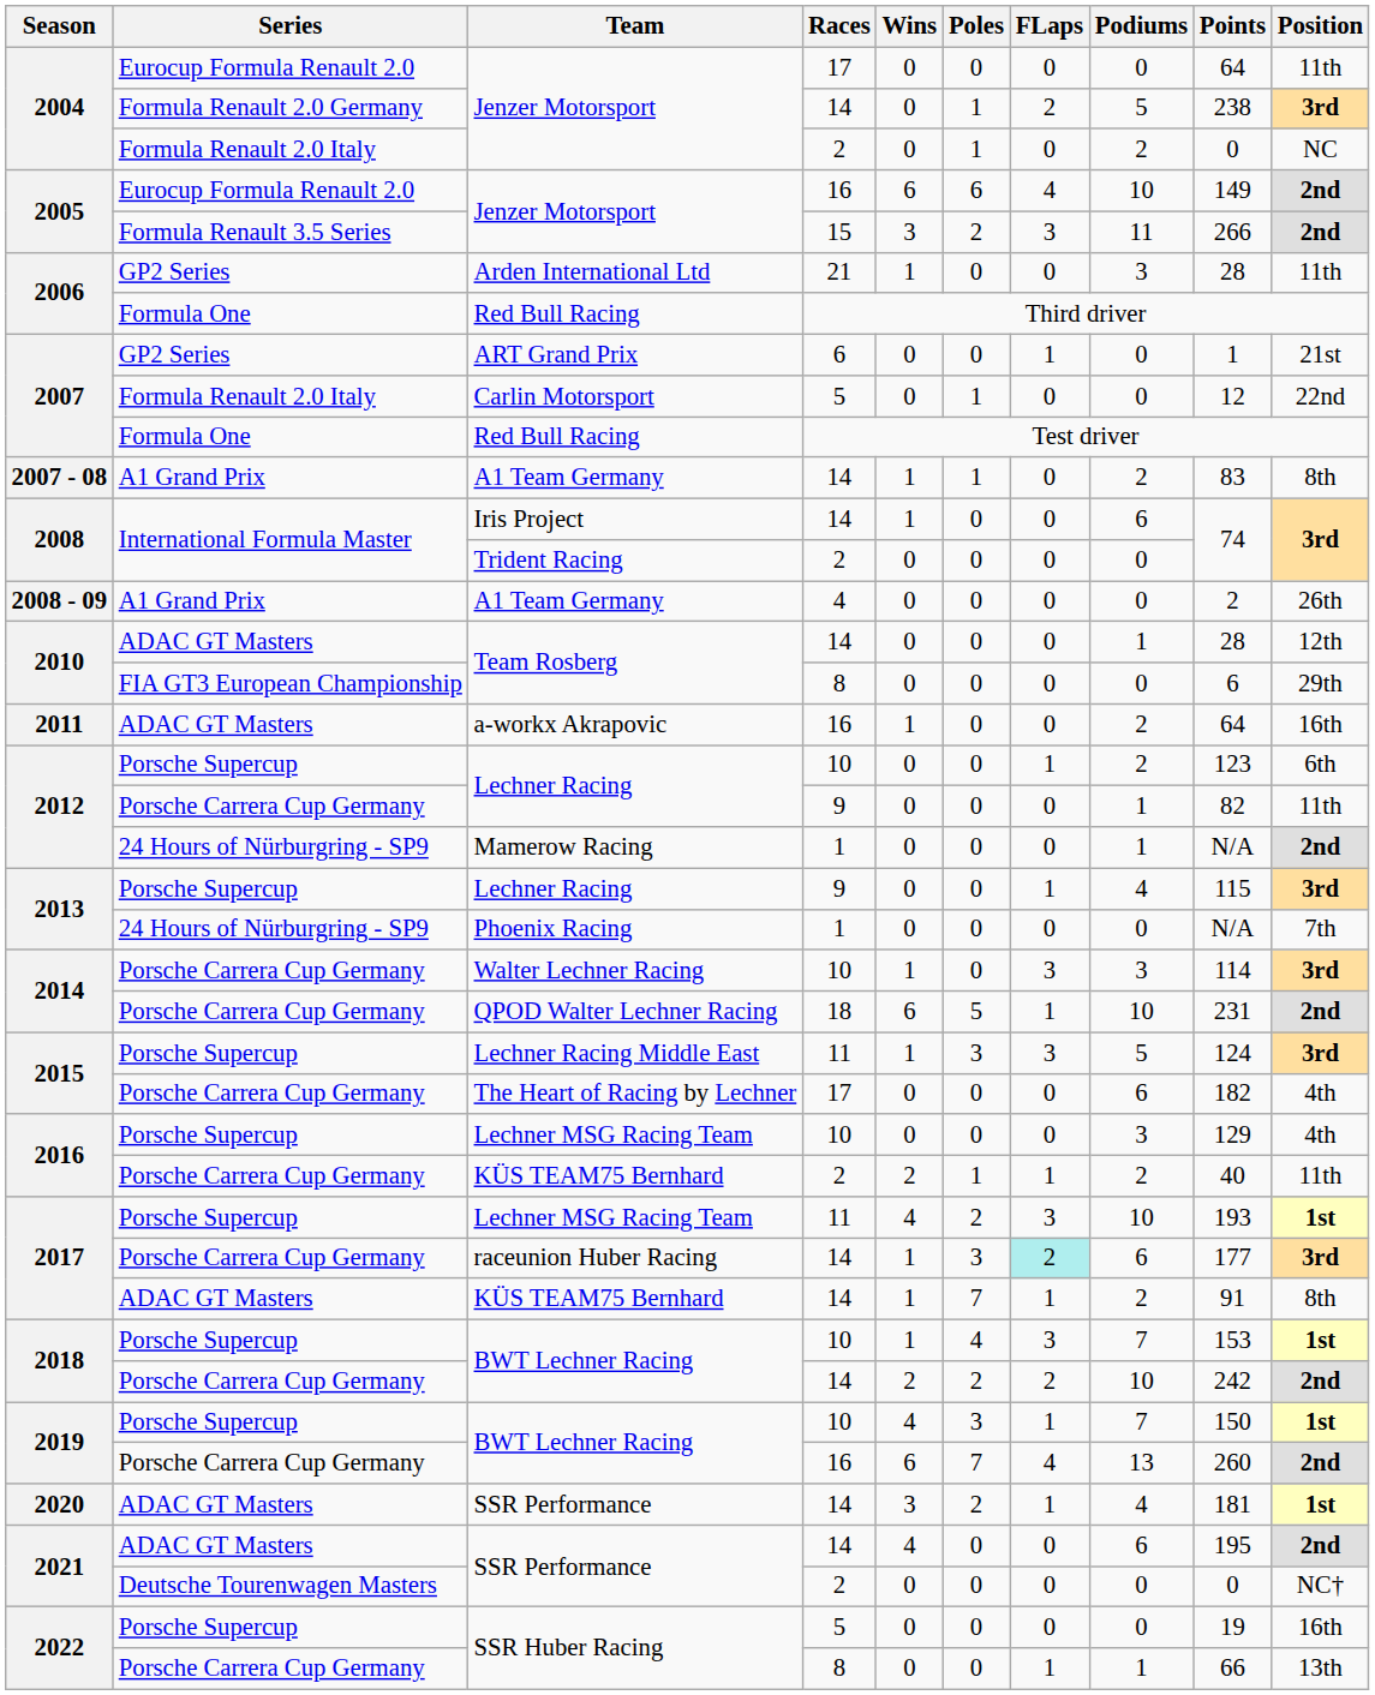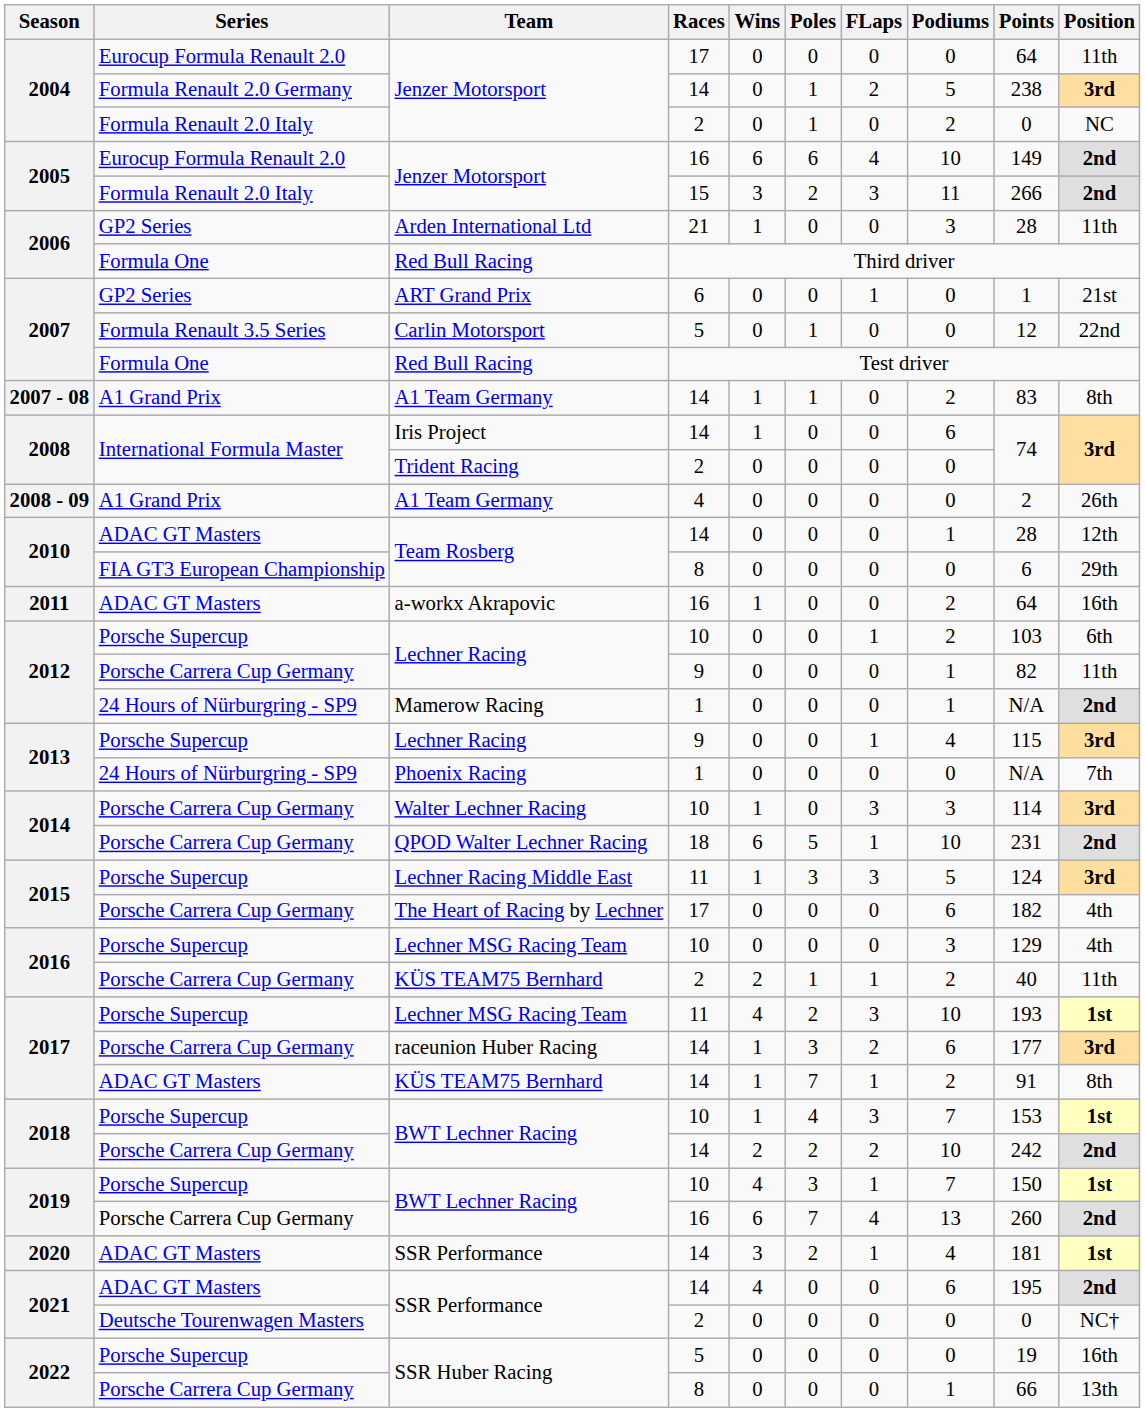Jenzer Motorsport / 15 | Series: Formula Renault 3.5 Series -> Formula Renault 2.0 Italy
Carlin Motorsport | Series: Formula Renault 2.0 Italy -> Formula Renault 3.5 Series
Lechner Racing / 10 | Points: 123 -> 103
raceunion Huber Racing | FLaps: paleturquoise background -> no background
SSR Huber Racing / 8 | FLaps: 1 -> 0
